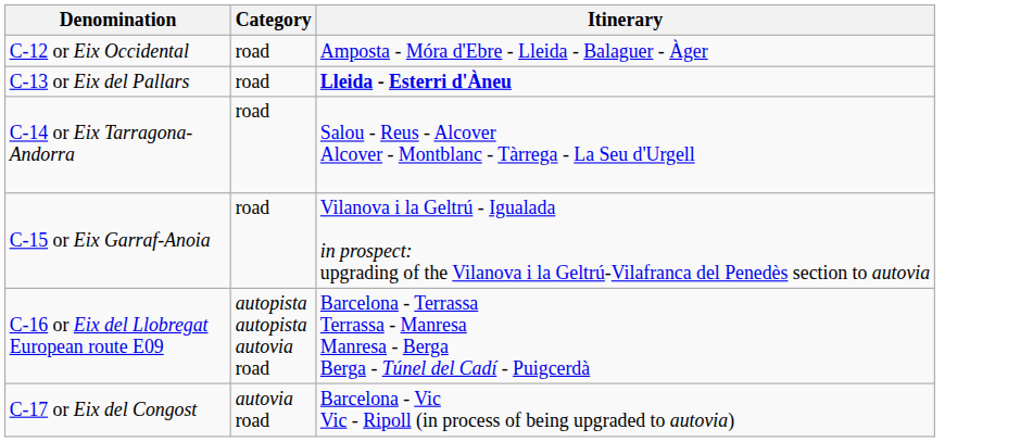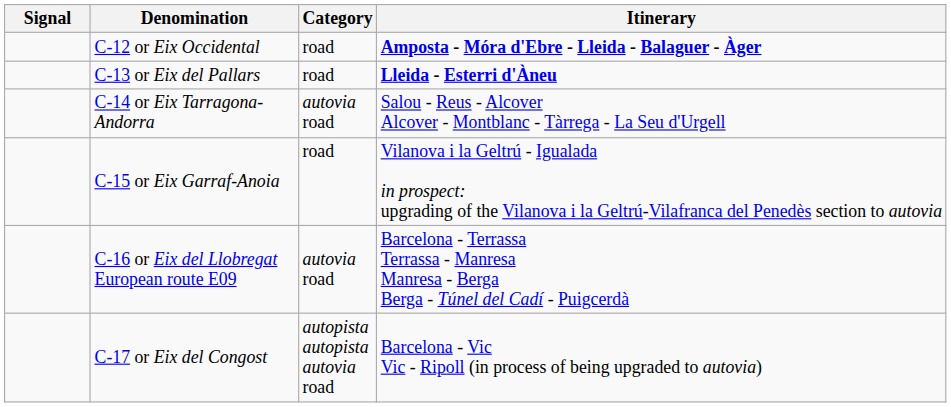+ column: Signal
C-12 or Eix Occidental | Itinerary: normal -> bold
C-14 or Eix Tarragona-Andorra | Category: road -> autovia road
C-16 or Eix del Llobregat European route E09 | Category: autopista autopista autovia road -> autovia road
C-17 or Eix del Congost | Category: autovia road -> autopista autopista autovia road
